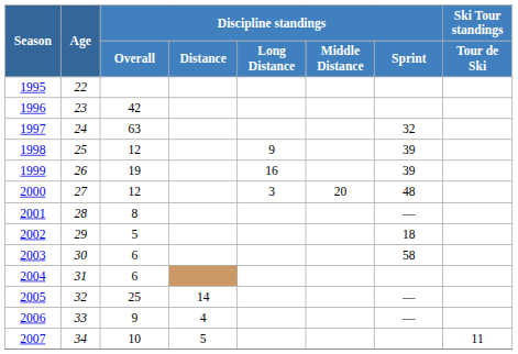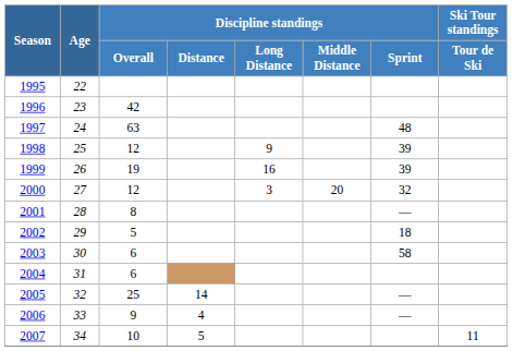1997 | Discipline standings / Sprint: 32 -> 48
2000 | Discipline standings / Sprint: 48 -> 32
